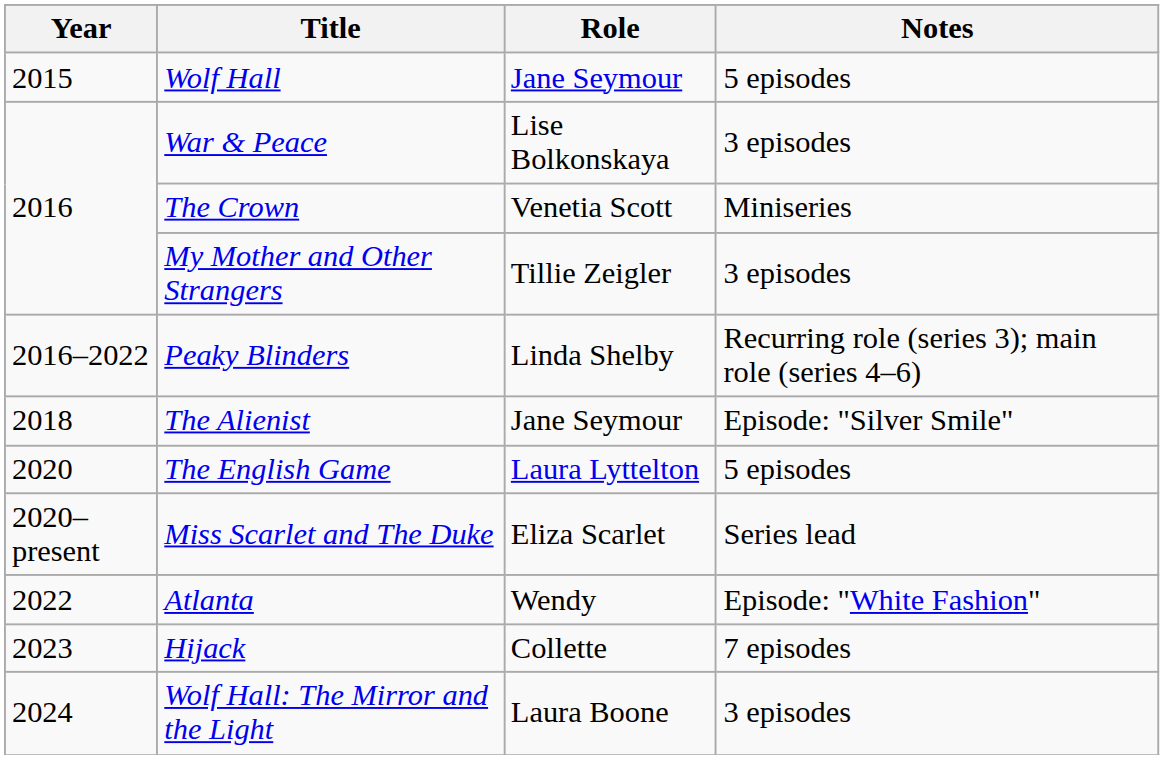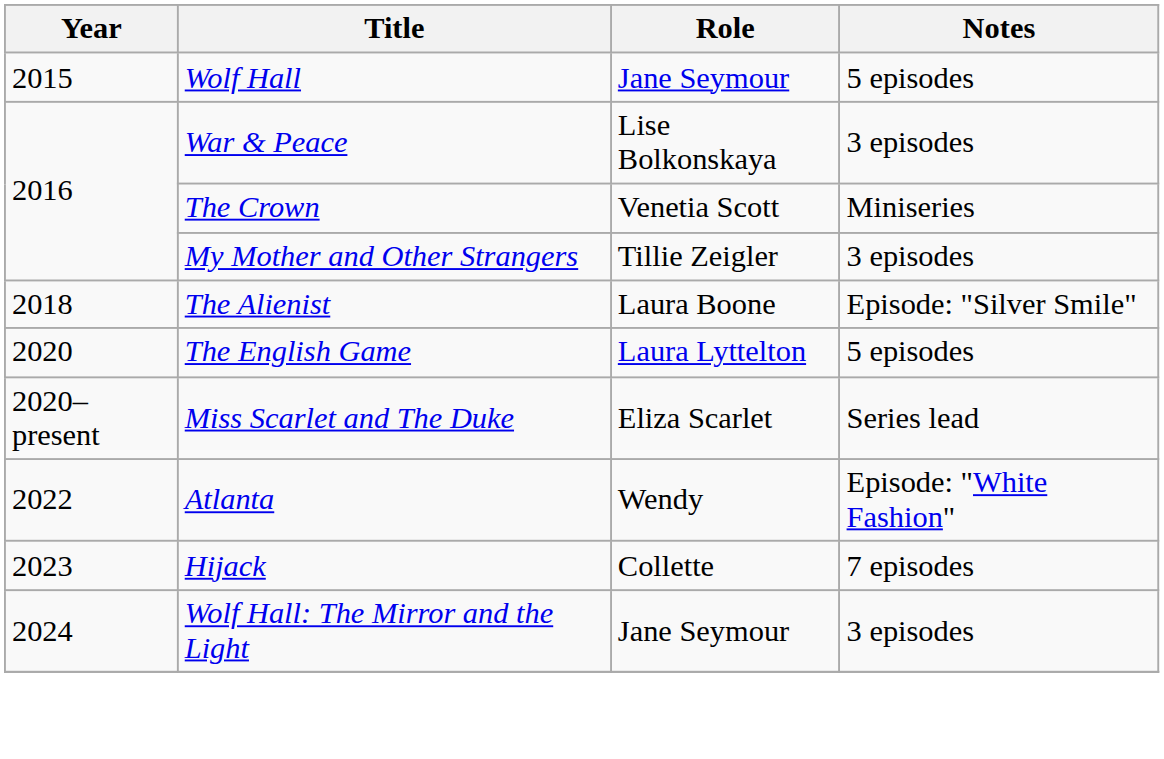- row: 2016–2022 | Peaky Blinders | Linda Shelby | Recurring role (series 3); main role (series 4–6)
The Alienist | Role: Jane Seymour -> Laura Boone
Wolf Hall: The Mirror and the Light | Role: Laura Boone -> Jane Seymour
